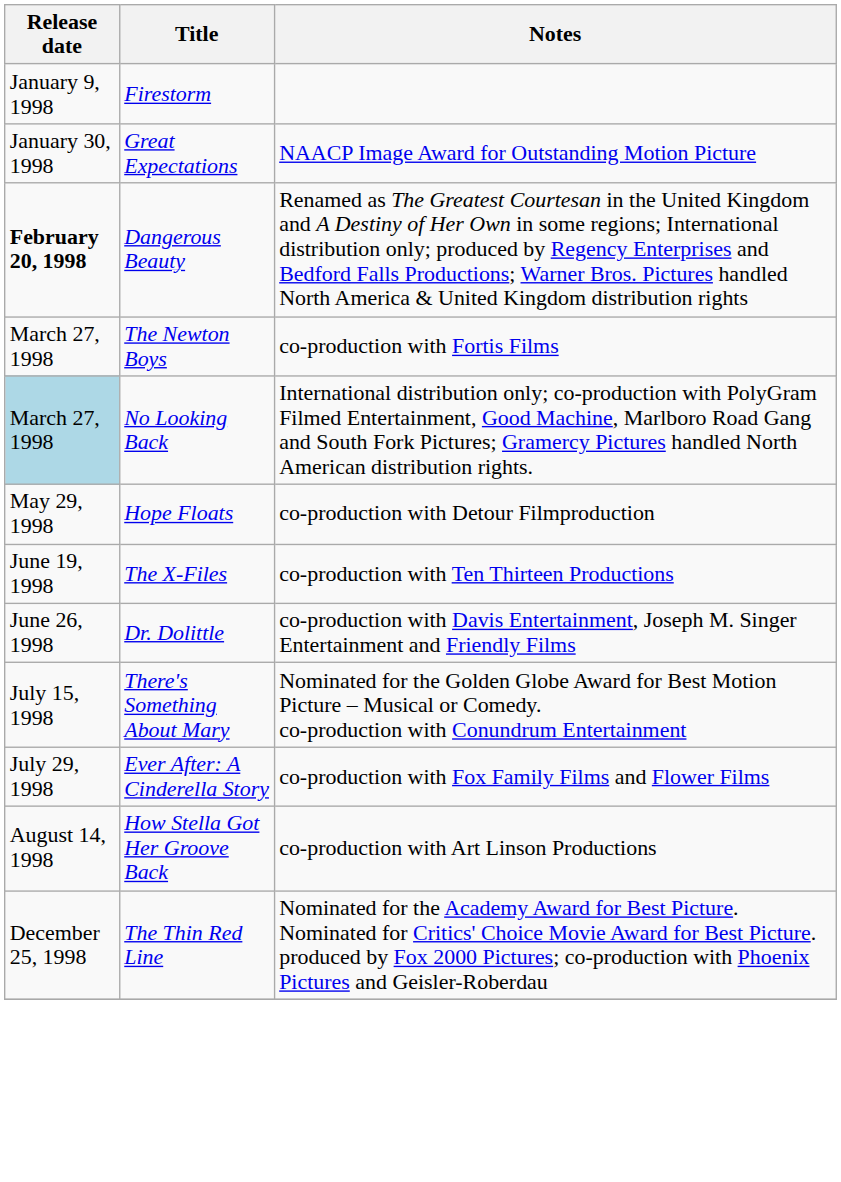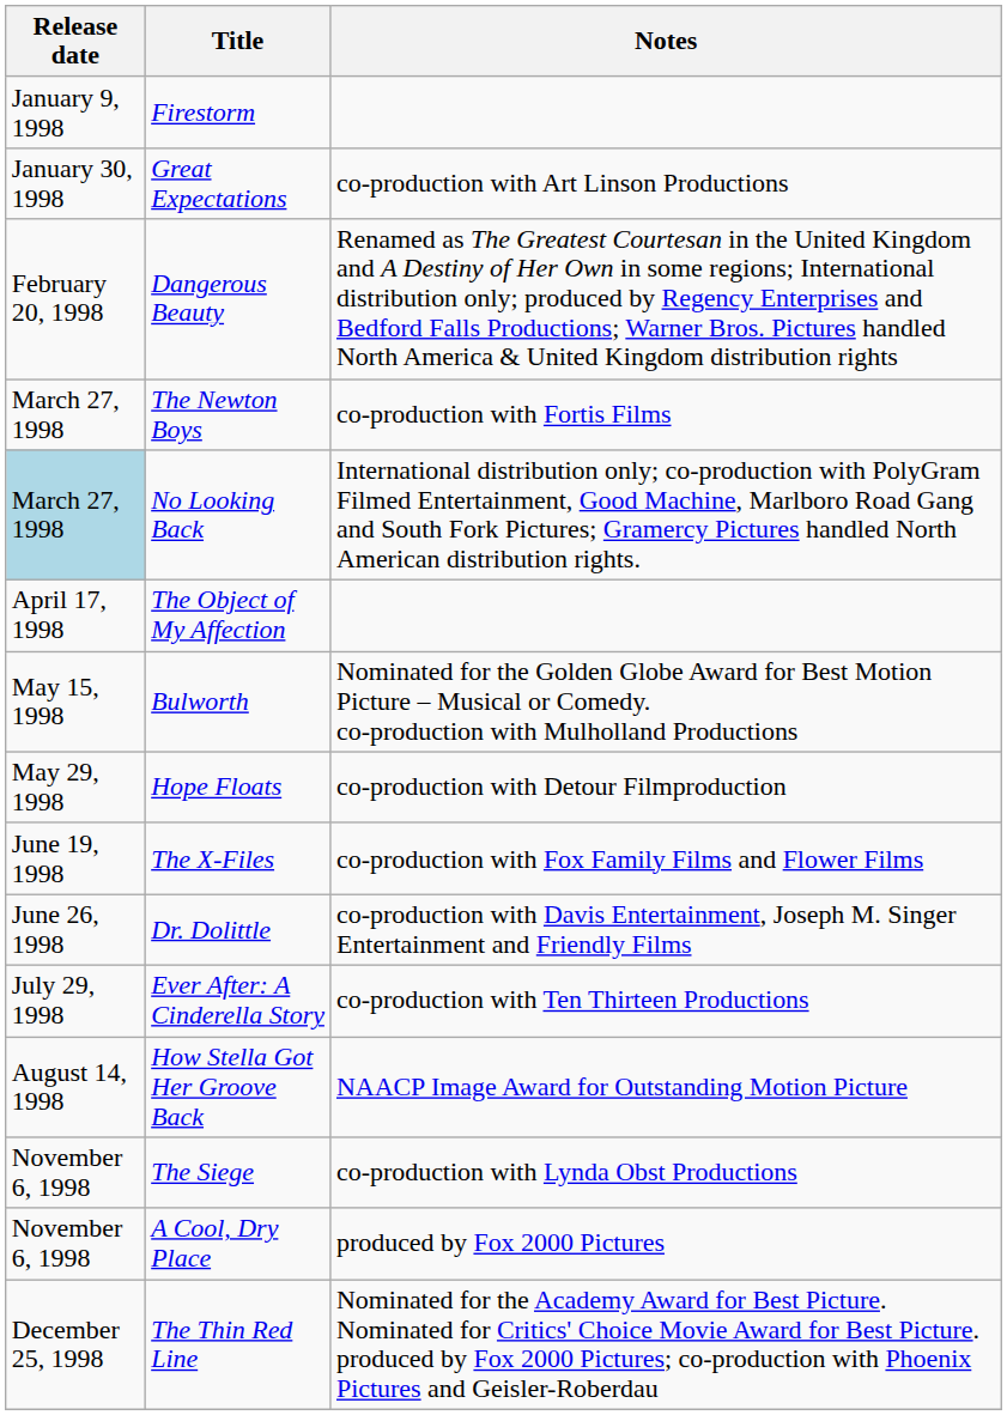Great Expectations | Notes: NAACP Image Award for Outstanding Motion Picture -> co-production with Art Linson Productions
Dangerous Beauty | Release date: bold -> normal
+ row: April 17, 1998 | The Object of My Affection
+ row: May 15, 1998 | Bulworth | Nominated for the Golden Globe Award for Best Motion Picture – Musical or Comedy. co-production with Mulholland Productions
The X-Files | Notes: co-production with Ten Thirteen Productions -> co-production with Fox Family Films and Flower Films
- row: July 15, 1998 | There's Something About Mary | Nominated for the Golden Globe Award for Best Motion Picture – Musical or Comedy. co-production with Conundrum Entertainment
Ever After: A Cinderella Story | Notes: co-production with Fox Family Films and Flower Films -> co-production with Ten Thirteen Productions
How Stella Got Her Groove Back | Notes: co-production with Art Linson Productions -> NAACP Image Award for Outstanding Motion Picture
+ row: November 6, 1998 | The Siege | co-production with Lynda Obst Productions
+ row: November 6, 1998 | A Cool, Dry Place | produced by Fox 2000 Pictures
